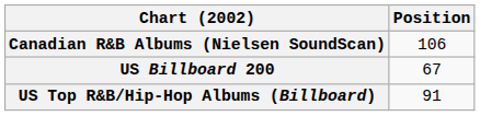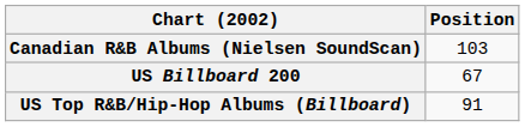Canadian R&B Albums (Nielsen SoundScan) | Position: 106 -> 103
